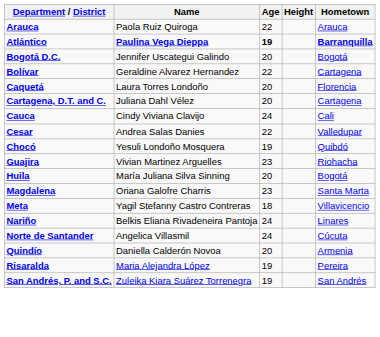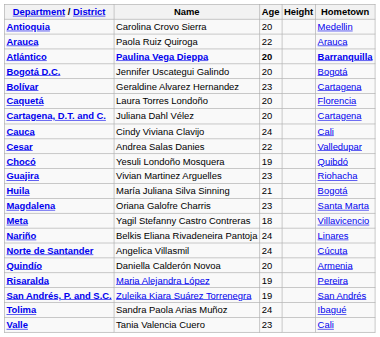+ row: Antioquia | Carolina Crovo Sierra | 20 | Medellin
Atlántico | Age: 19 -> 20
Bolívar | Age: 22 -> 23
Huila | Age: 20 -> 21
+ row: Tolima | Sandra Paola Arias Muñoz | 24 | Ibagué
+ row: Valle | Tania Valencia Cuero | 23 | Cali
